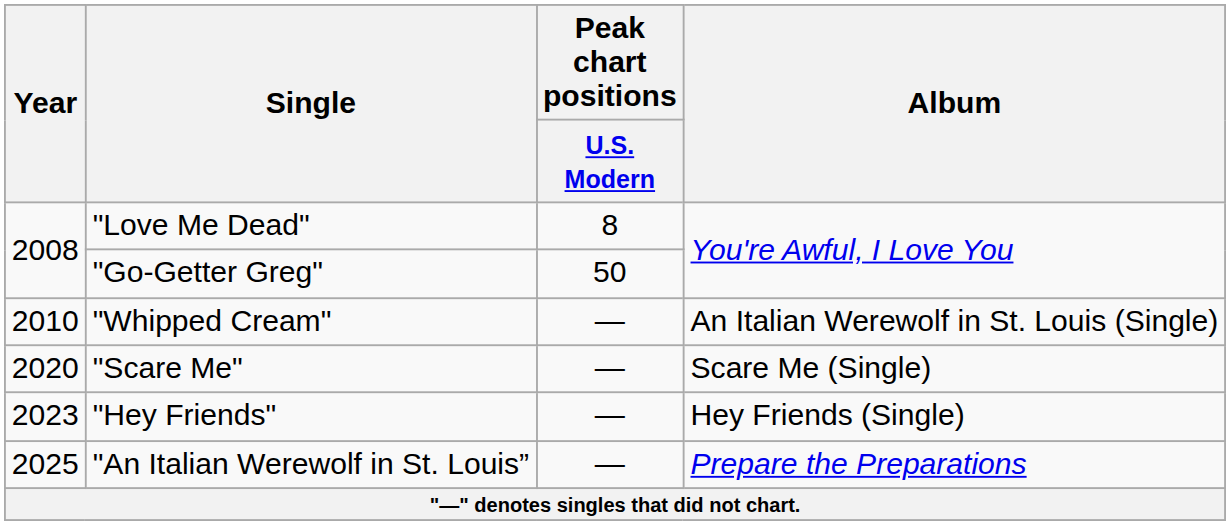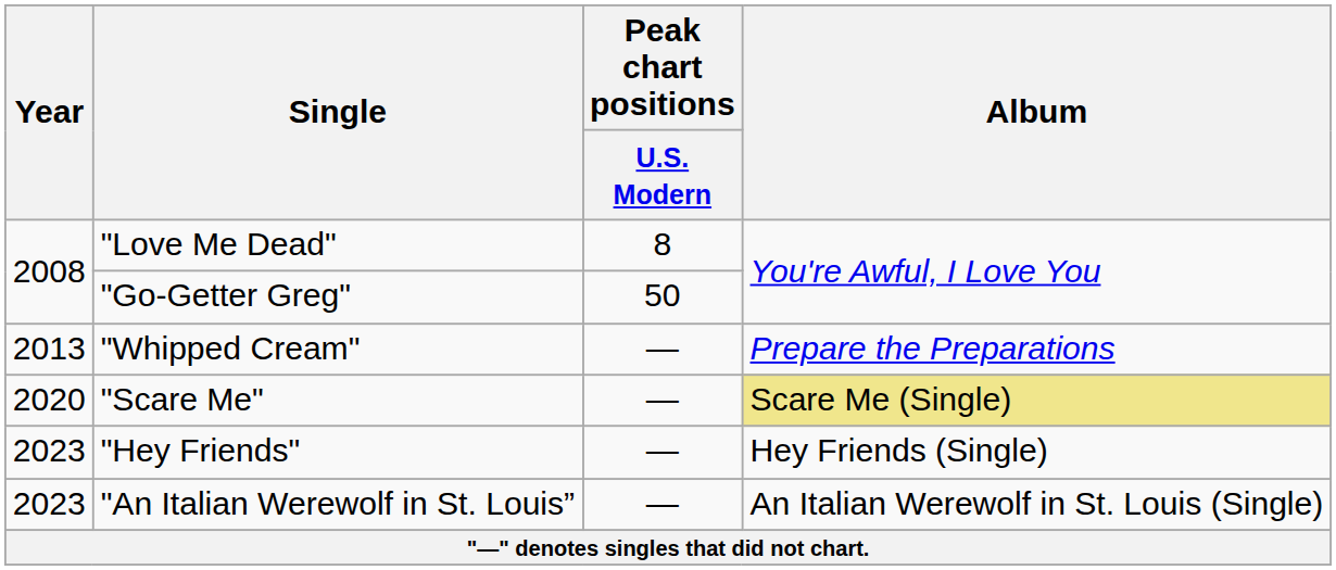"Whipped Cream" | Year: 2010 -> 2013
"Whipped Cream" | Album: An Italian Werewolf in St. Louis (Single) -> Prepare the Preparations
"Scare Me" | Album: no background -> khaki background
"An Italian Werewolf in St. Louis” | Year: 2025 -> 2023
"An Italian Werewolf in St. Louis” | Album: Prepare the Preparations -> An Italian Werewolf in St. Louis (Single)
